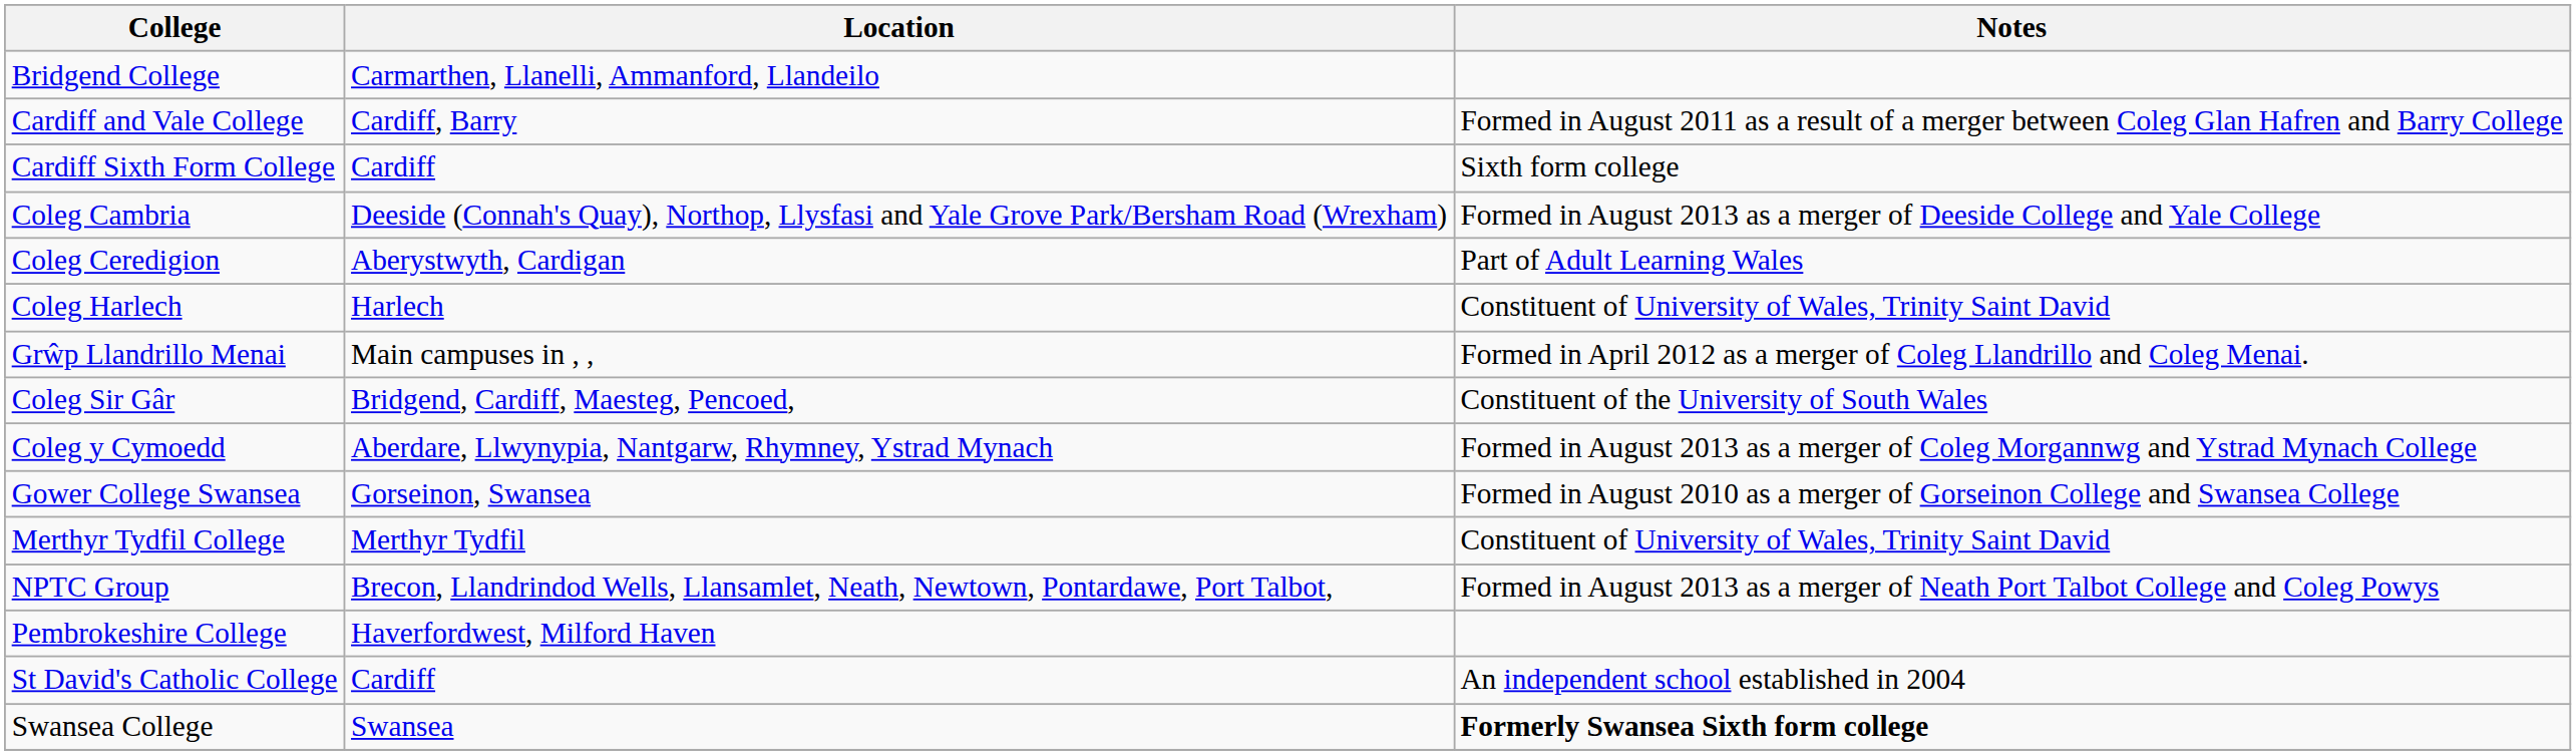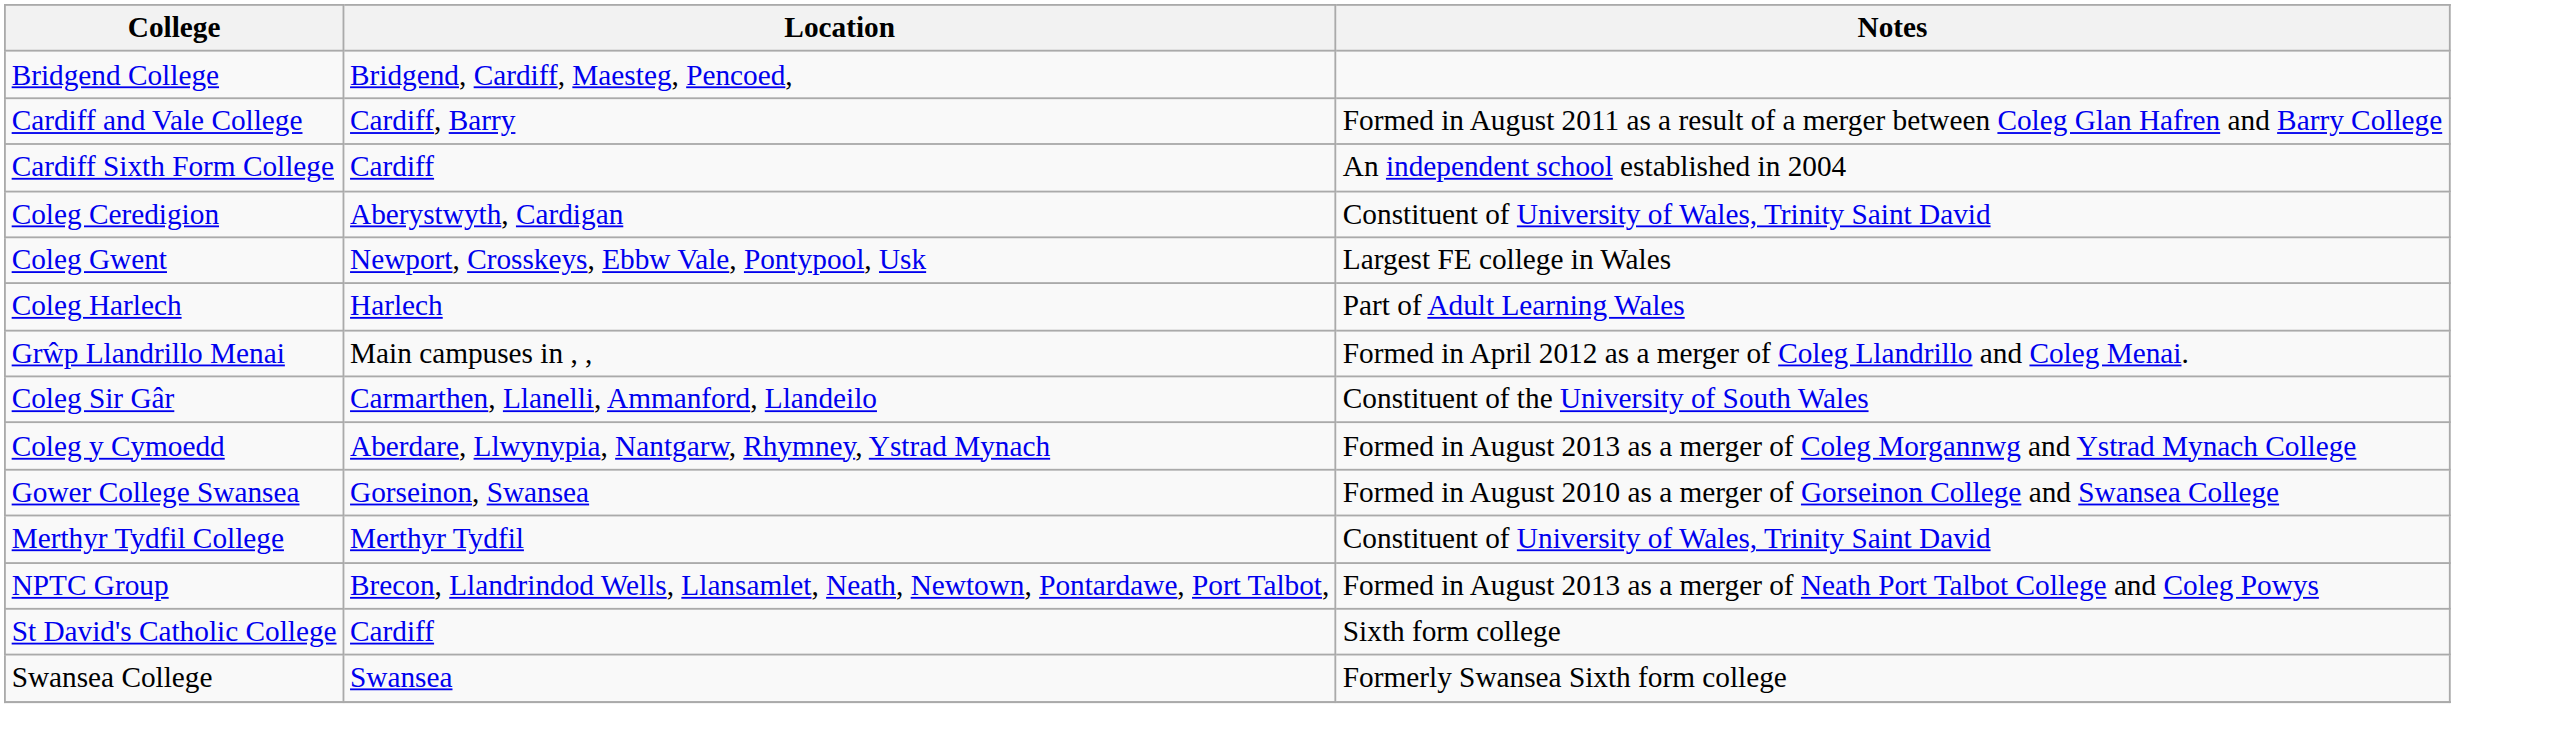Bridgend College | Location: Carmarthen, Llanelli, Ammanford, Llandeilo -> Bridgend, Cardiff, Maesteg, Pencoed,
Cardiff Sixth Form College | Notes: Sixth form college -> An independent school established in 2004
- row: Coleg Cambria | Deeside (Connah's Quay), Northop, Llysfasi and Yale Grove Park/Bersham Road (Wrexham) | Formed in August 2013 as a merger of Deeside College and Yale College
Coleg Ceredigion | Notes: Part of Adult Learning Wales -> Constituent of University of Wales, Trinity Saint David
+ row: Coleg Gwent | Newport, Crosskeys, Ebbw Vale, Pontypool, Usk | Largest FE college in Wales
Coleg Harlech | Notes: Constituent of University of Wales, Trinity Saint David -> Part of Adult Learning Wales
Coleg Sir Gâr | Location: Bridgend, Cardiff, Maesteg, Pencoed, -> Carmarthen, Llanelli, Ammanford, Llandeilo
- row: Pembrokeshire College | Haverfordwest, Milford Haven
St David's Catholic College | Notes: An independent school established in 2004 -> Sixth form college
Swansea College | Notes: bold -> normal
